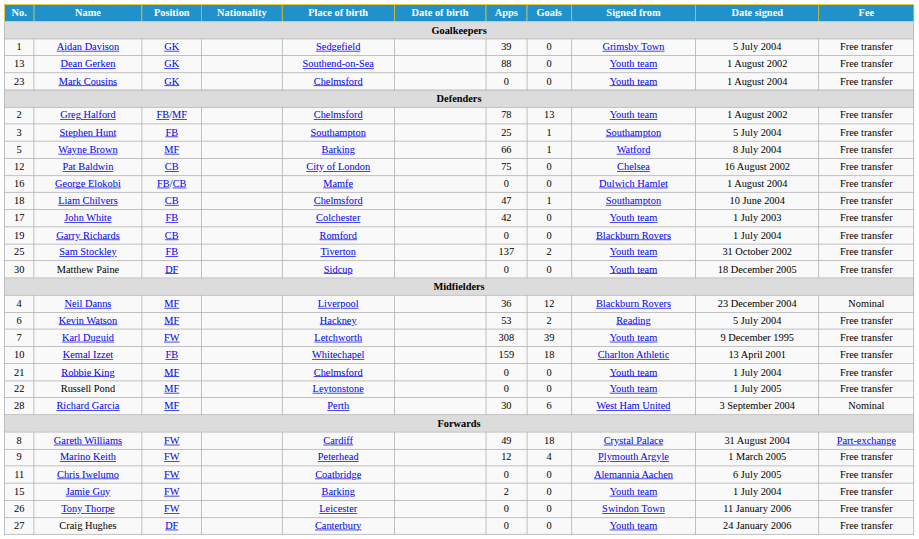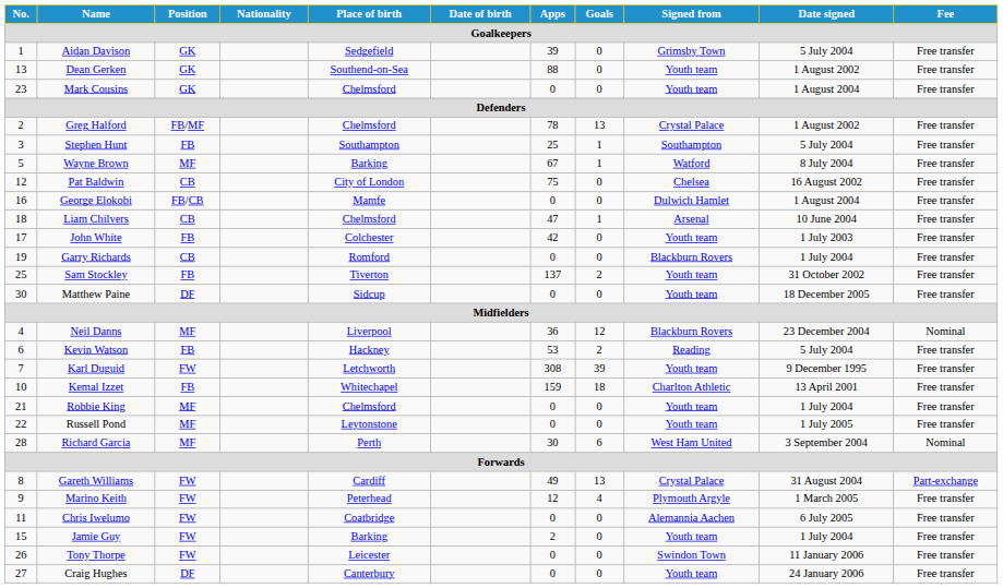Greg Halford | Signed from: Youth team -> Crystal Palace
Wayne Brown | Apps: 66 -> 67
Liam Chilvers | Signed from: Southampton -> Arsenal
Kevin Watson | Position: MF -> FB
Gareth Williams | Goals: 18 -> 13
